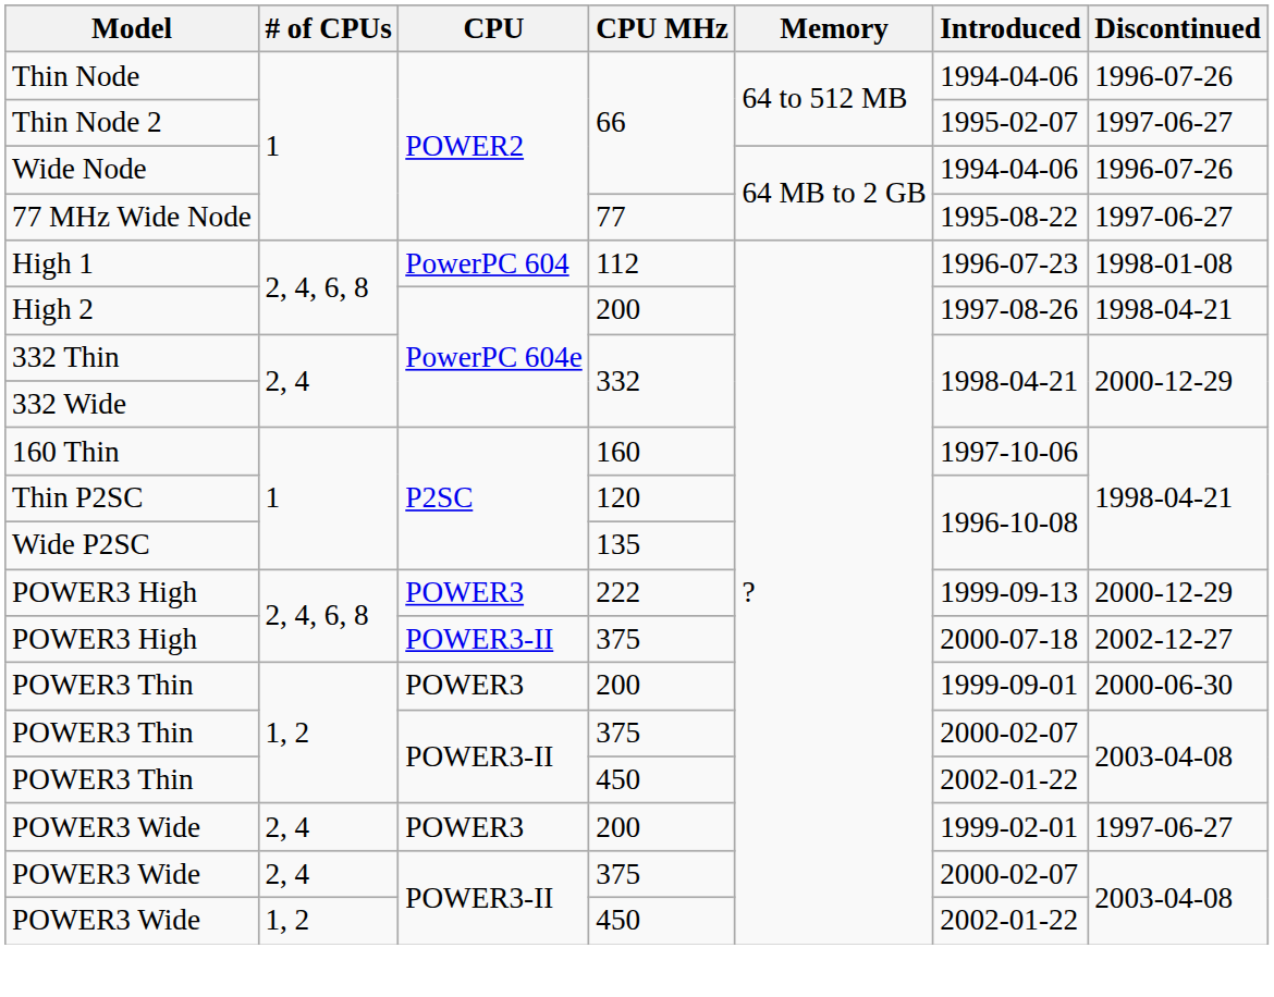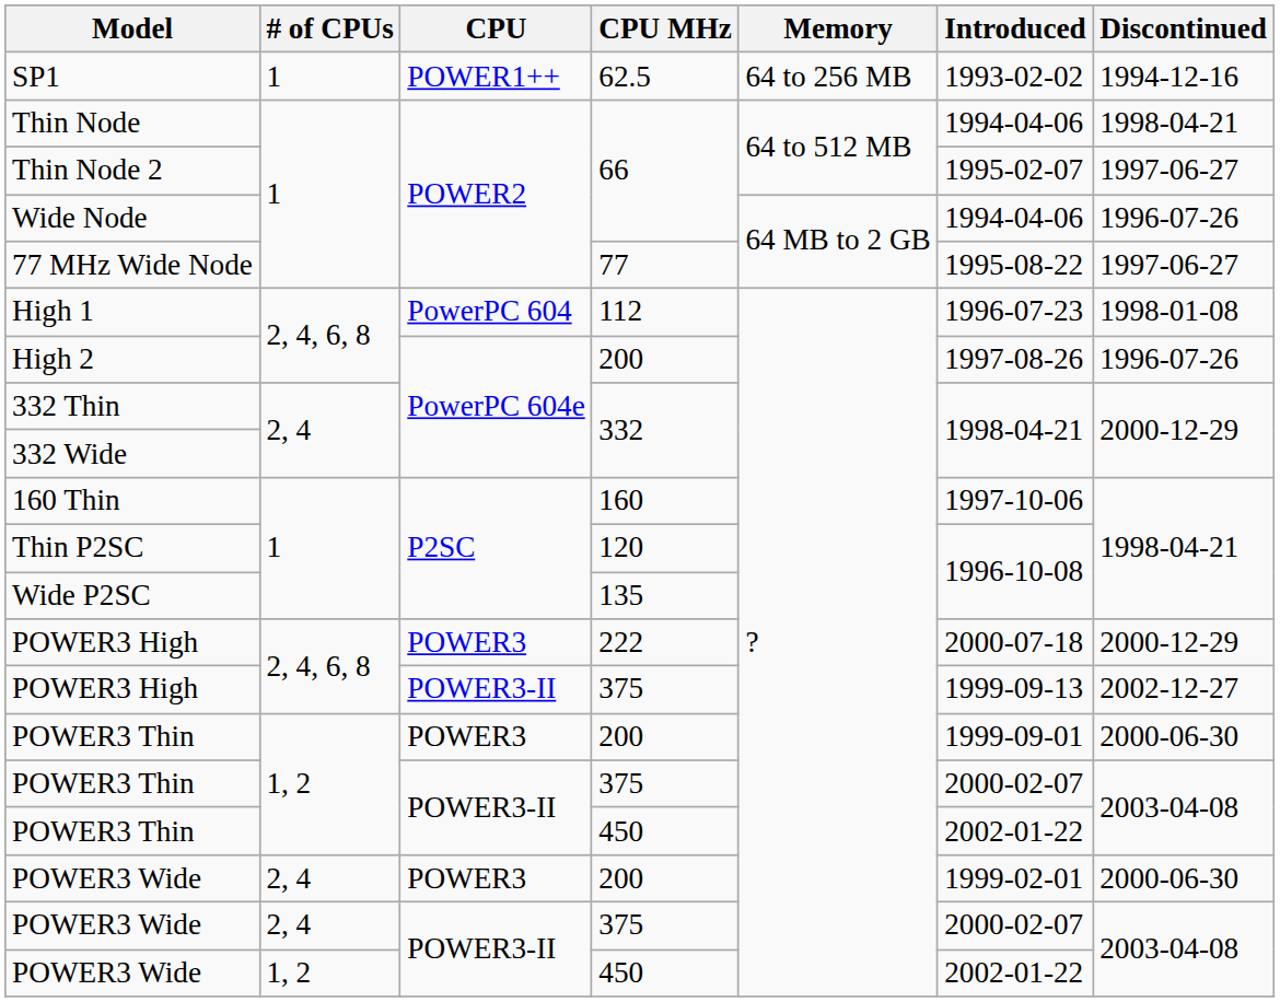+ row: SP1 | 1 | POWER1++ | 62.5 | 64 to 256 MB | 1993-02-02 | 1994-12-16
Thin Node | Discontinued: 1996-07-26 -> 1998-04-21
High 2 | Discontinued: 1998-04-21 -> 1996-07-26
POWER3 High / 222 | Introduced: 1999-09-13 -> 2000-07-18
POWER3 High / 375 | Introduced: 2000-07-18 -> 1999-09-13
POWER3 Wide / 200 | Discontinued: 1997-06-27 -> 2000-06-30
